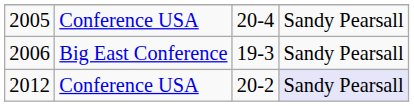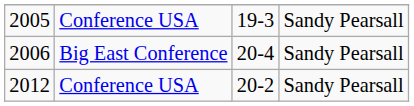2005 | column 3: 20-4 -> 19-3
2006 | column 3: 19-3 -> 20-4
2012 | column 4: lavender background -> no background
